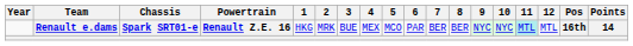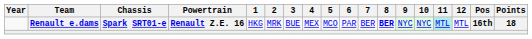Renault e.dams | 8: normal -> bold
Renault e.dams | Points: 14 -> 18
